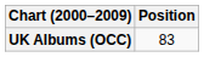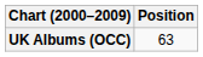UK Albums (OCC) | Position: 83 -> 63
